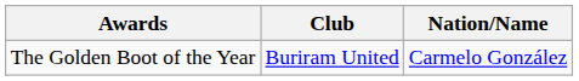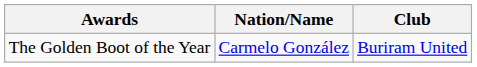columns swapped: Nation/Name <-> Club
